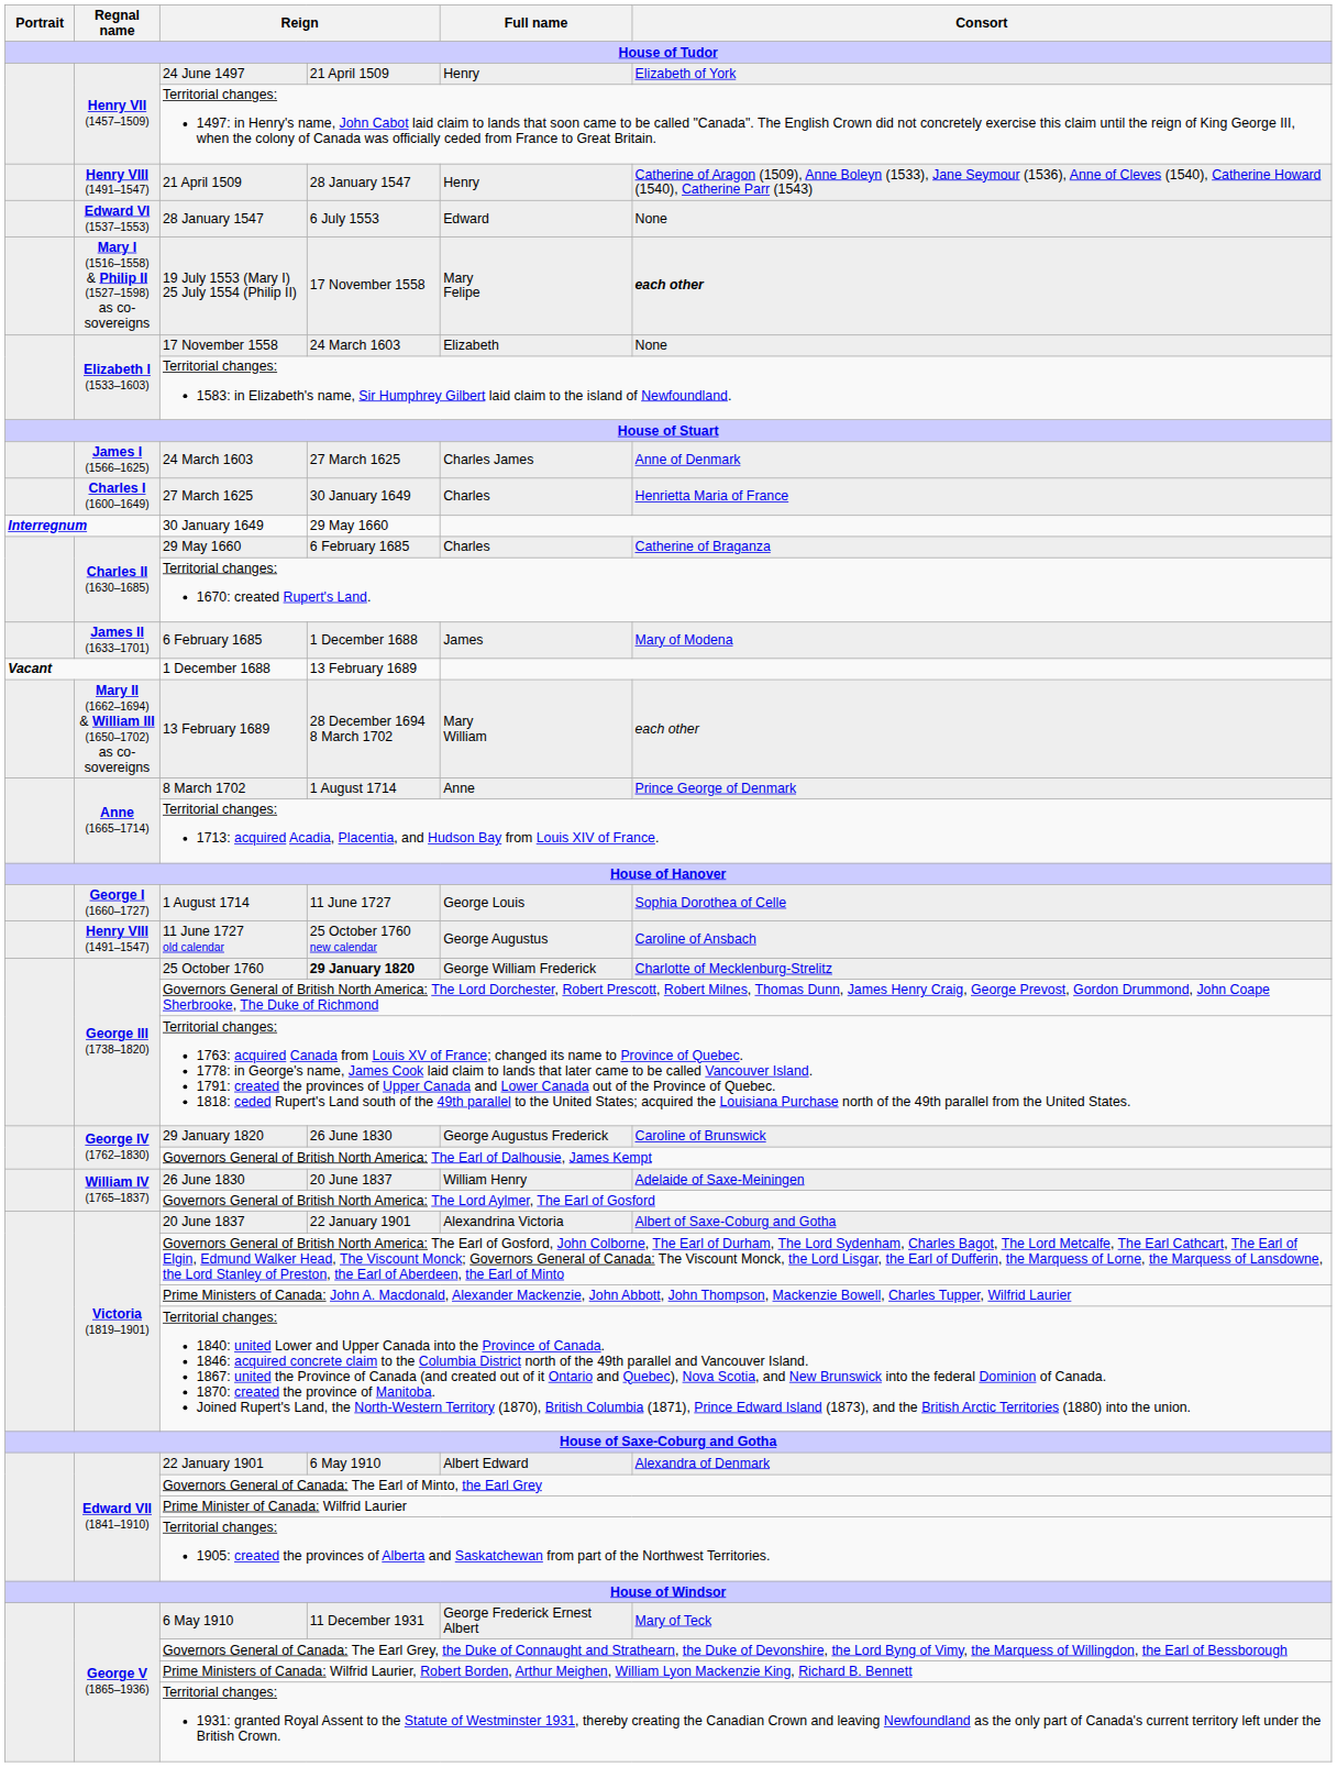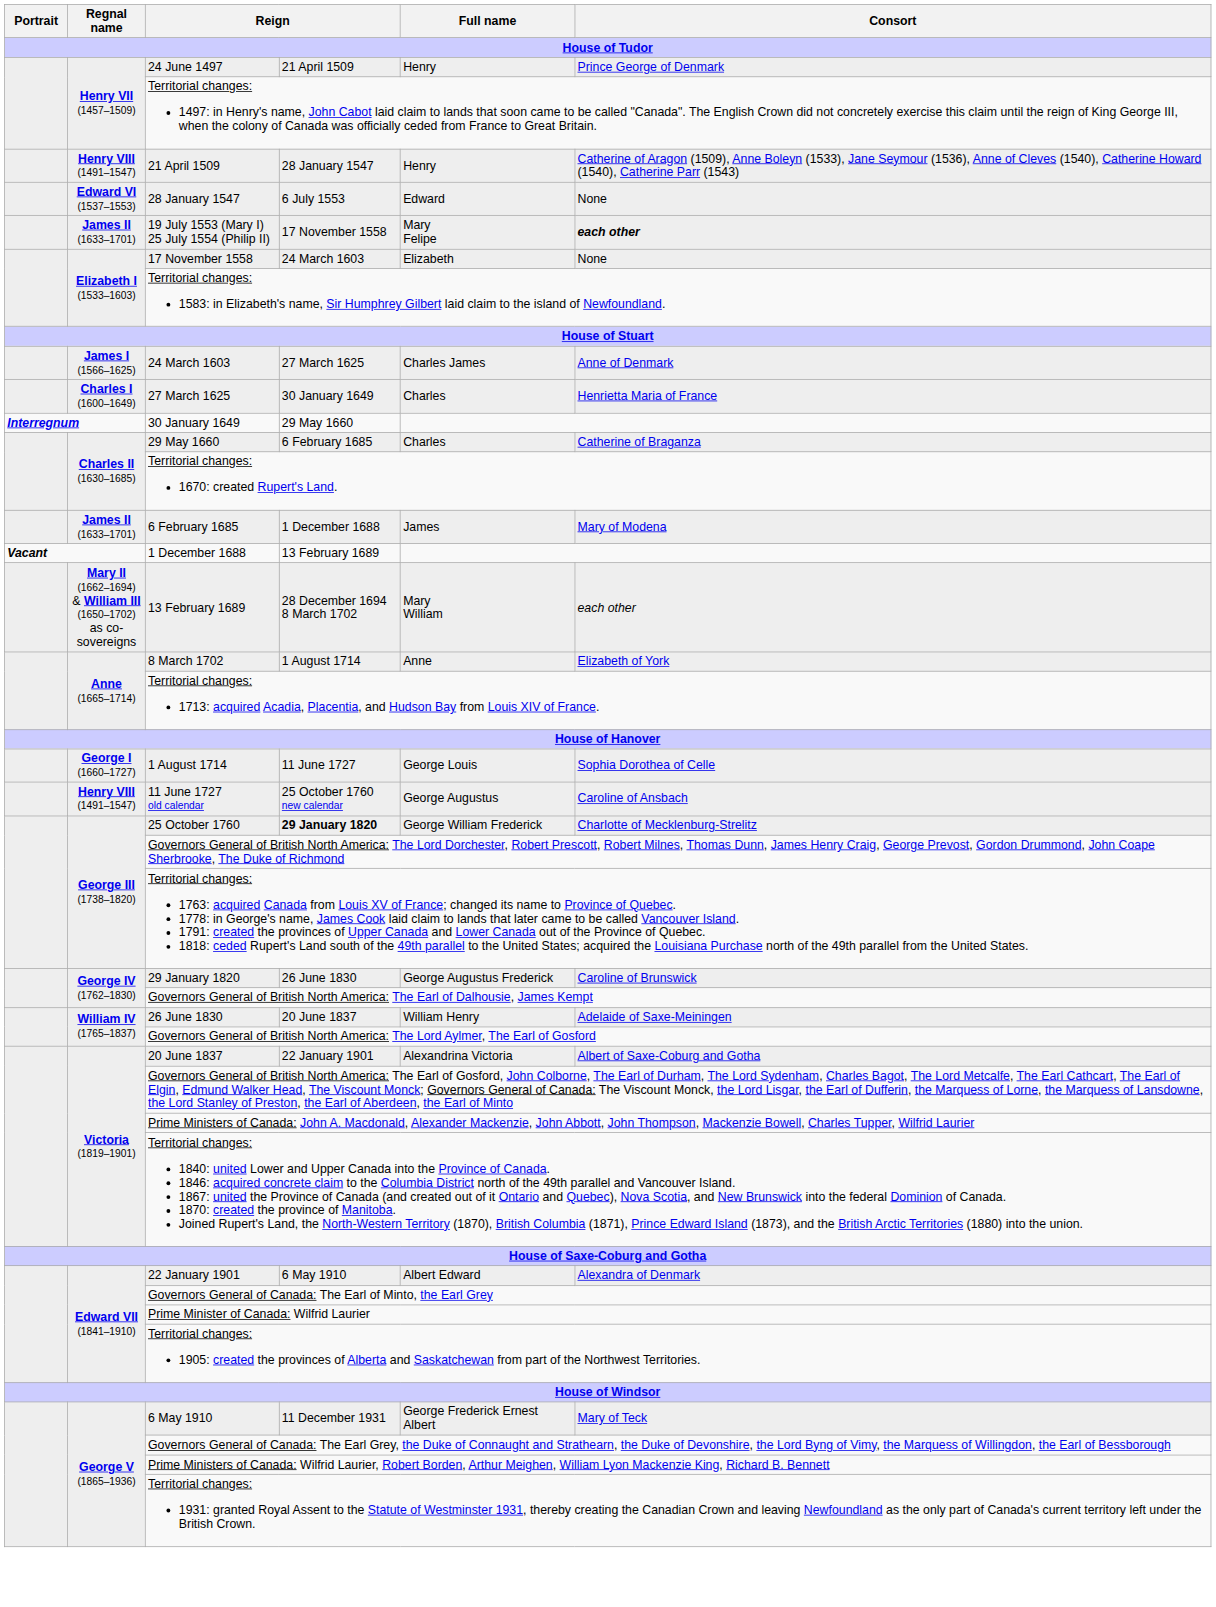24 June 1497 | Consort: Elizabeth of York -> Prince George of Denmark
19 July 1553 (Mary I) 25 July 1554 (Philip II) | Regnal name: Mary I (1516–1558) & Philip II (1527–1598) as co-sovereigns -> James II (1633–1701)
8 March 1702 | Consort: Prince George of Denmark -> Elizabeth of York
